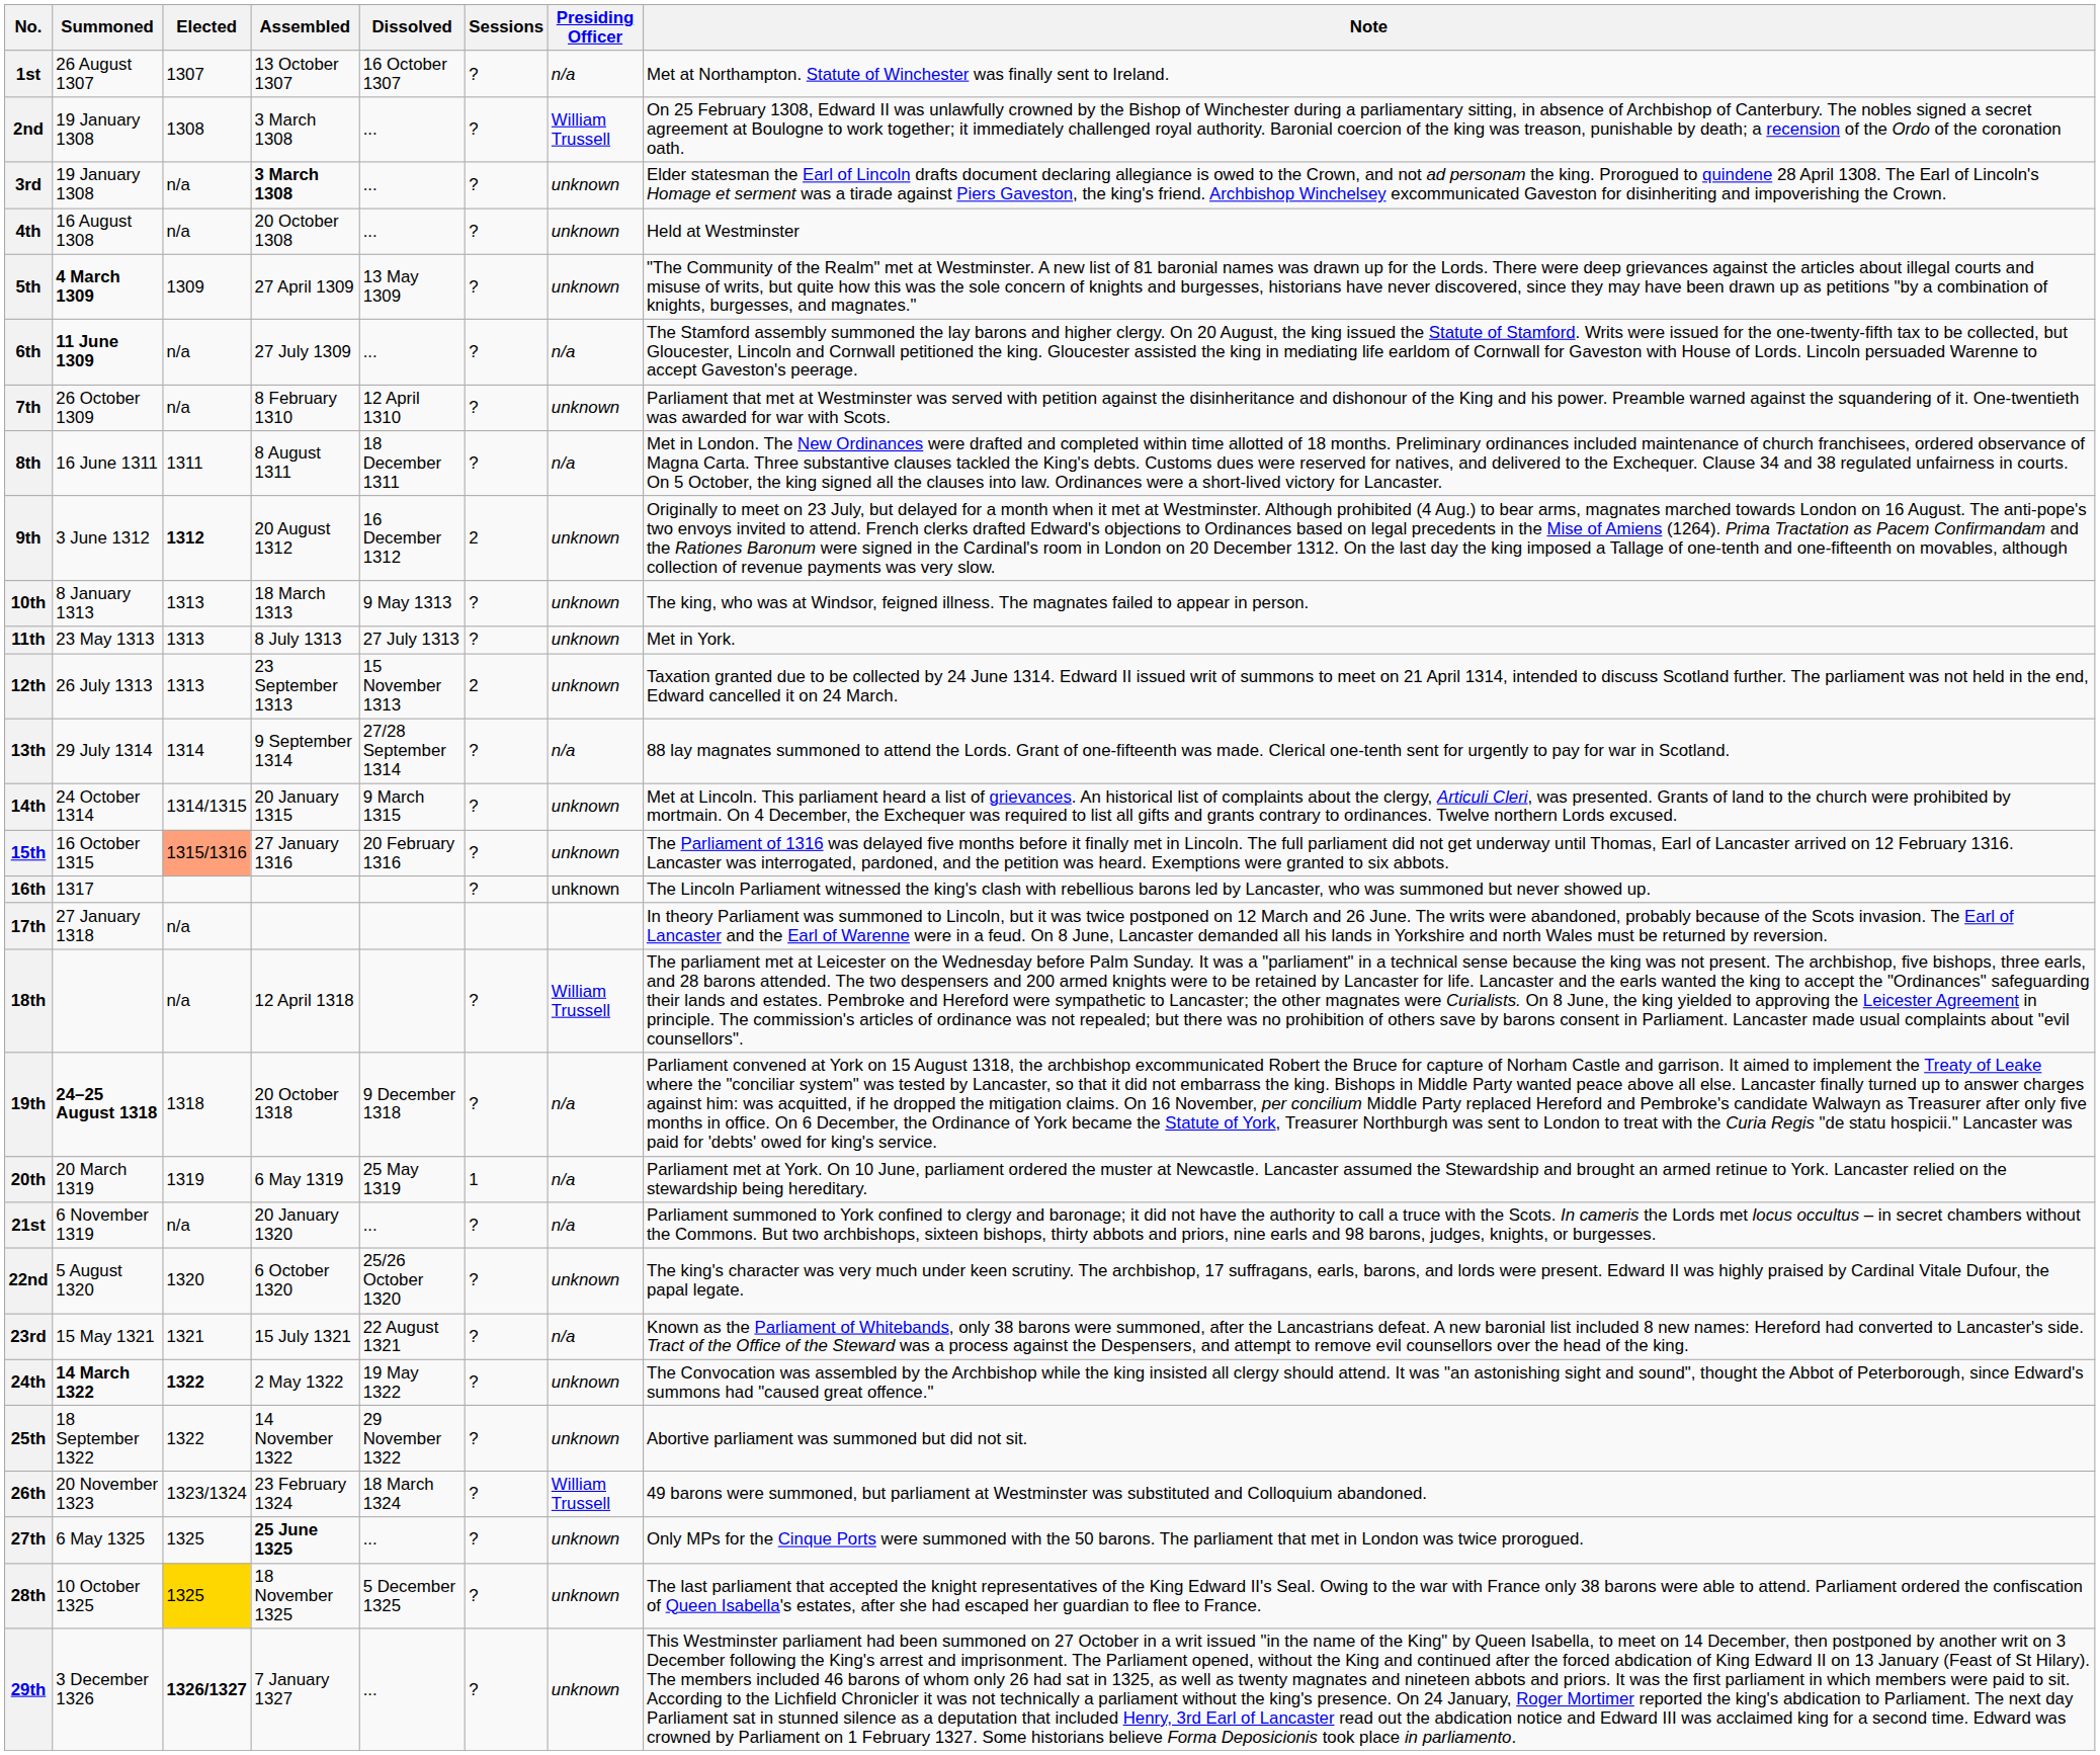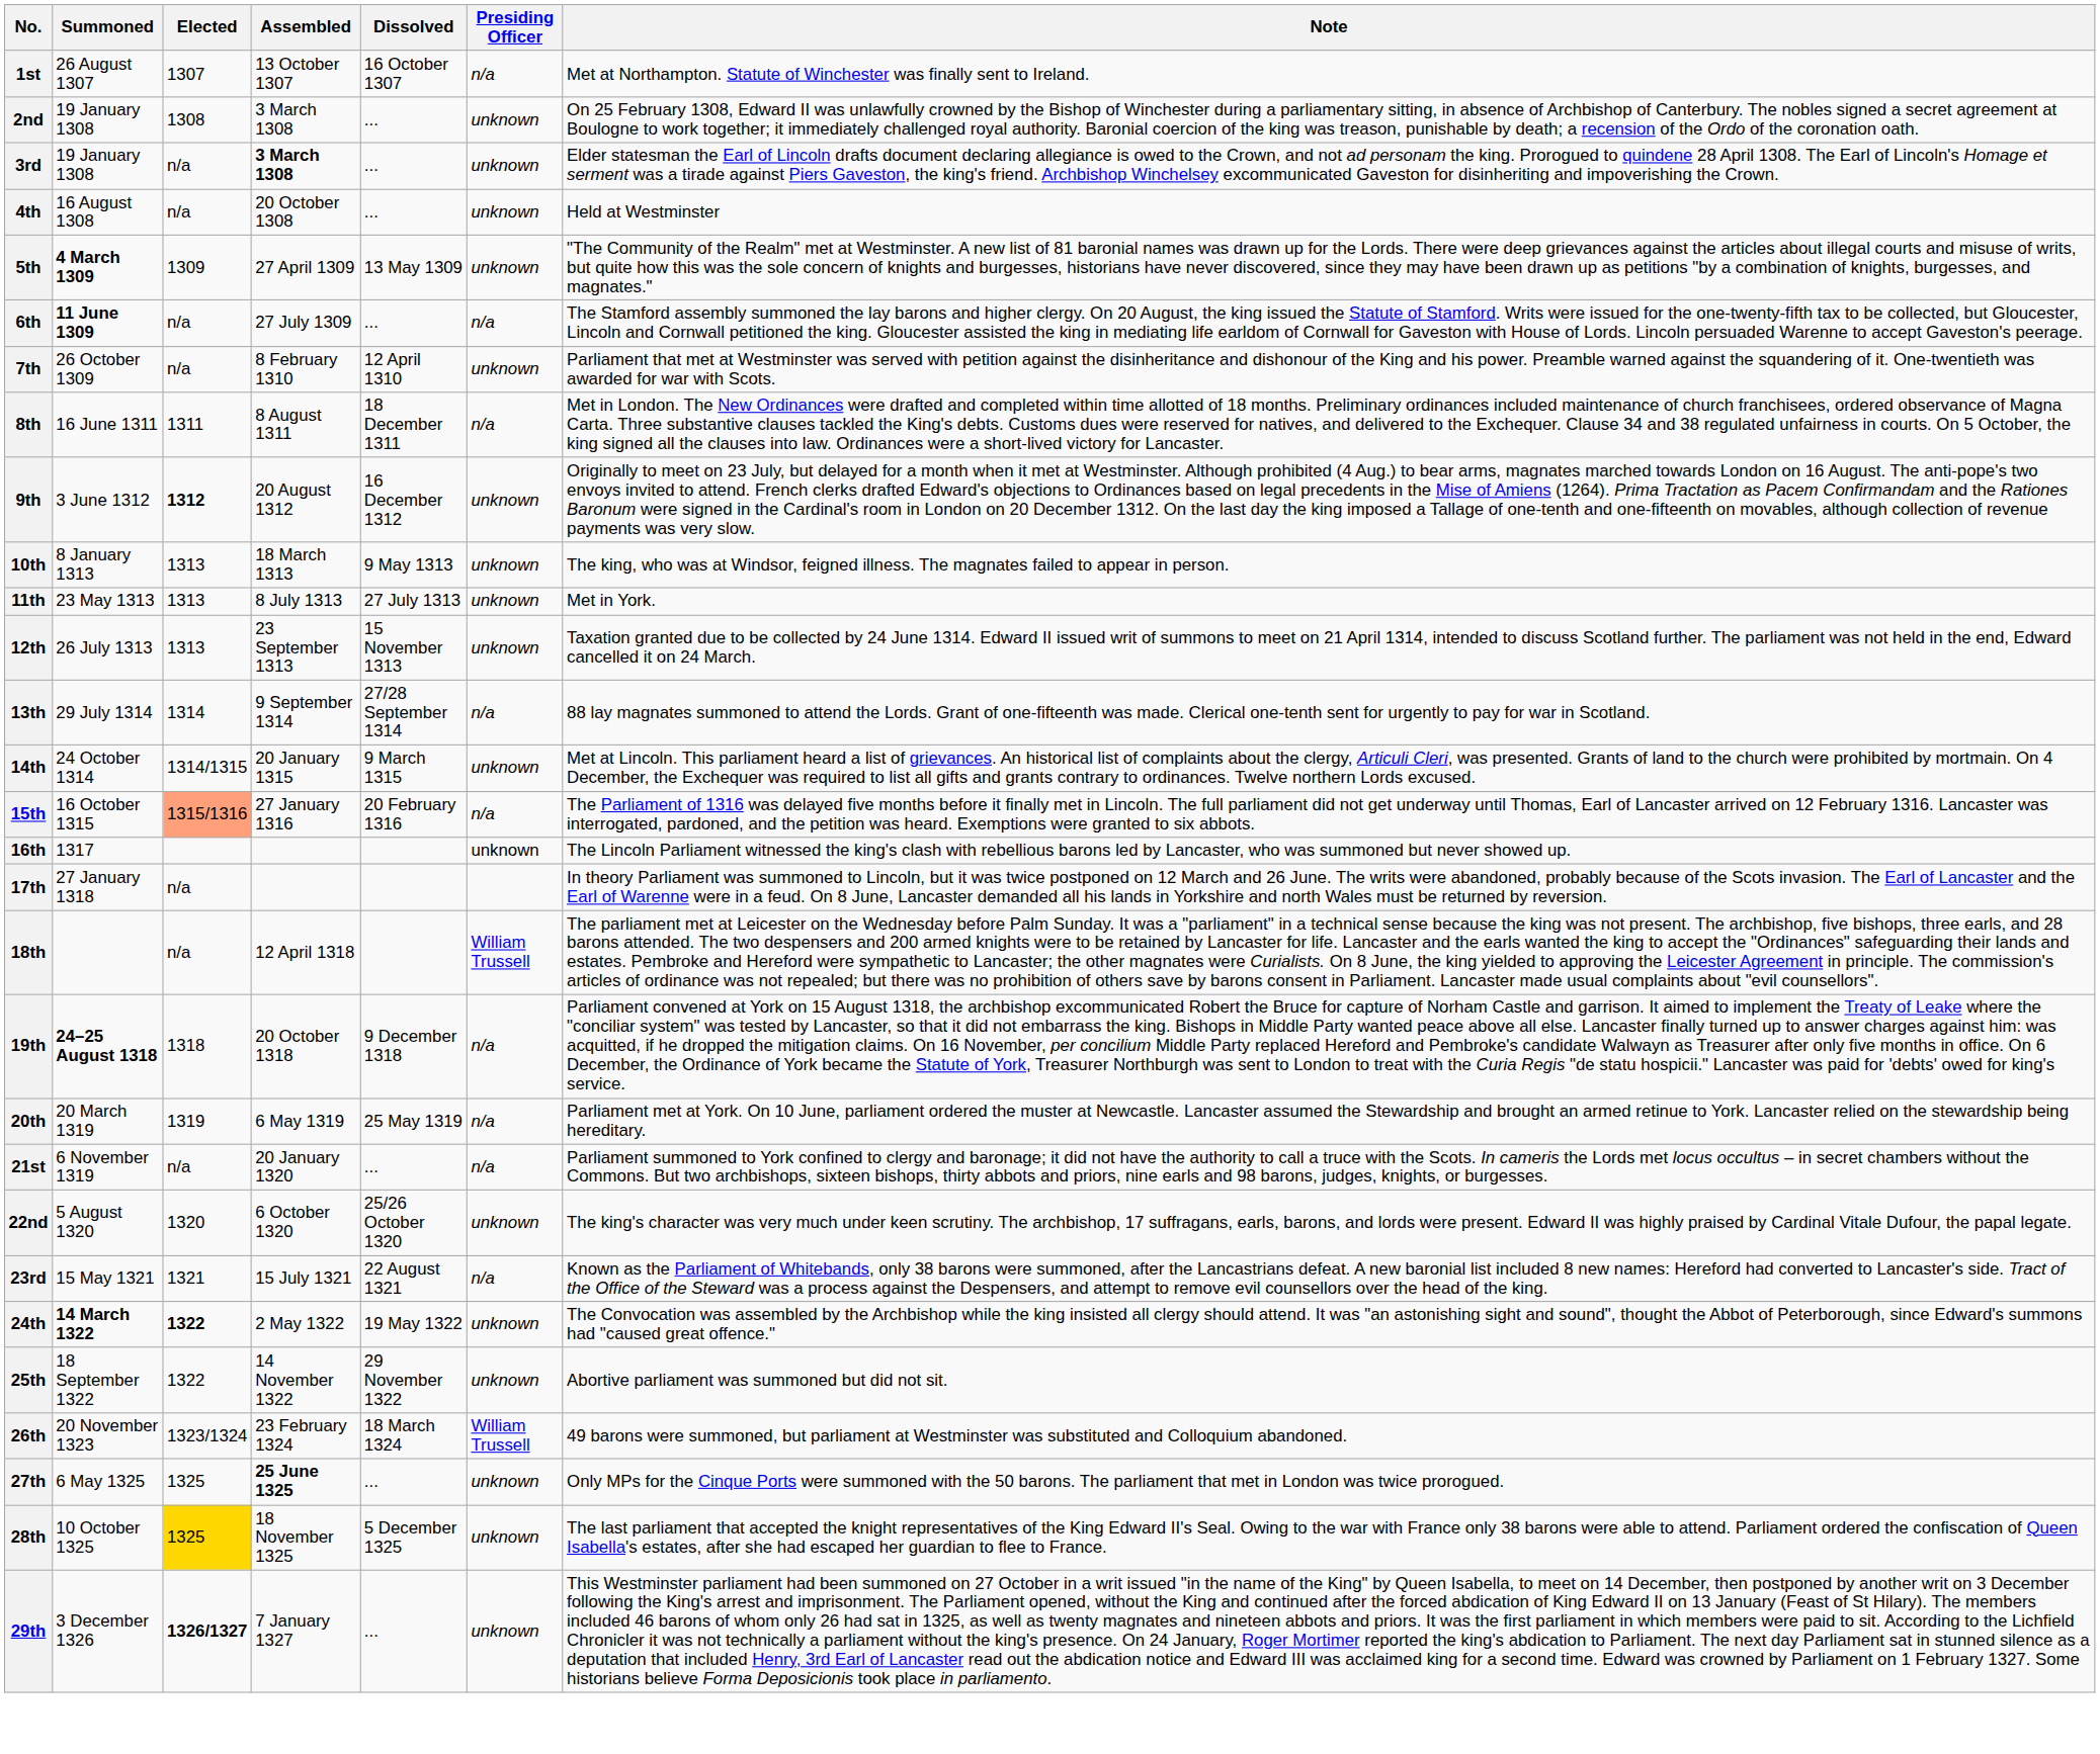- column: Sessions | ? | ? | ? | ? | ? | ? | ? | ? | 2 | ? | ? | 2 | ? | ? | ? | ? | ? | ? | 1 | ? | ? | ? | ? | ? | ? | ? | ? | ?
2nd | Presiding Officer: William Trussell -> unknown
15th | Presiding Officer: unknown -> n/a
